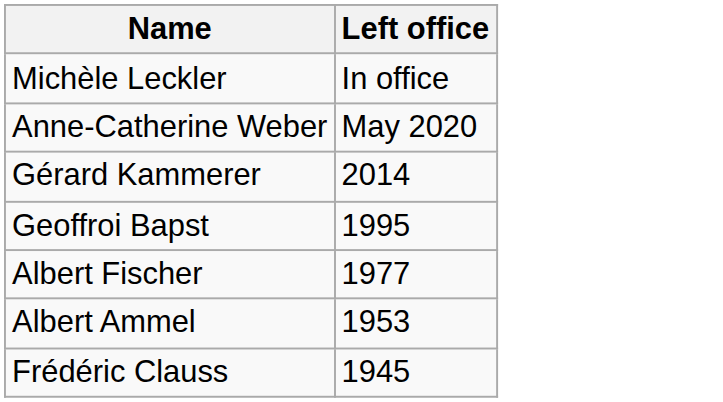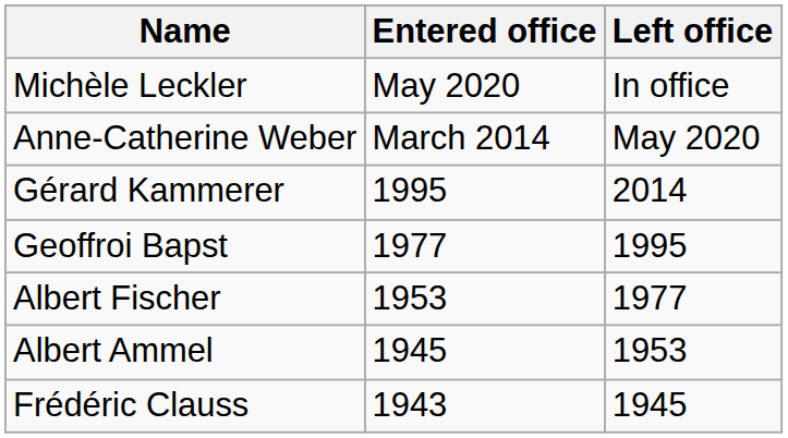+ column: Entered office | May 2020 | March 2014 | 1995 | 1977 | 1953 | 1945 | 1943
